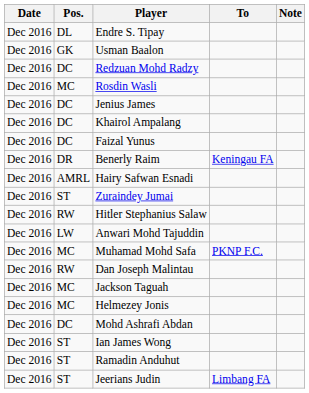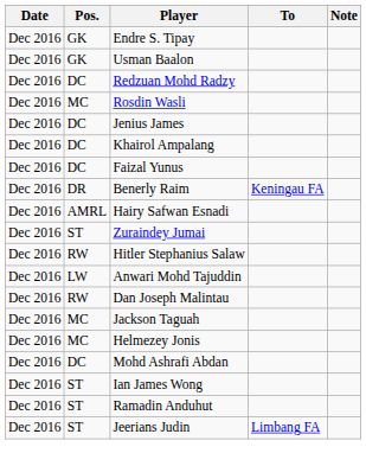Endre S. Tipay | Pos.: DL -> GK
- row: Dec 2016 | MC | Muhamad Mohd Safa | PKNP F.C.
